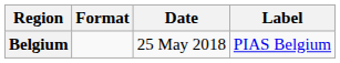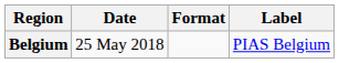columns swapped: Date <-> Format
